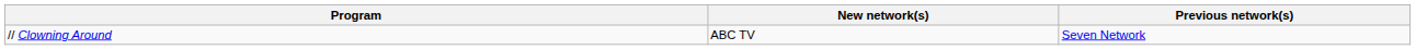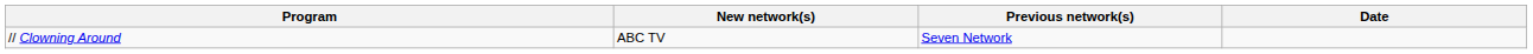+ column: Date
